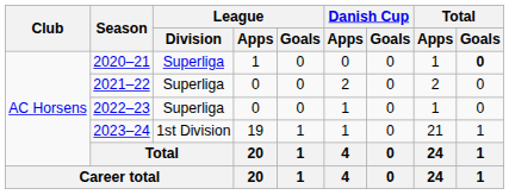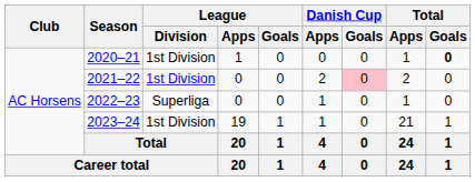2020–21 | League / Division: Superliga -> 1st Division
2021–22 | League / Division: Superliga -> 1st Division
2021–22 | Danish Cup / Goals: no background -> pink background
